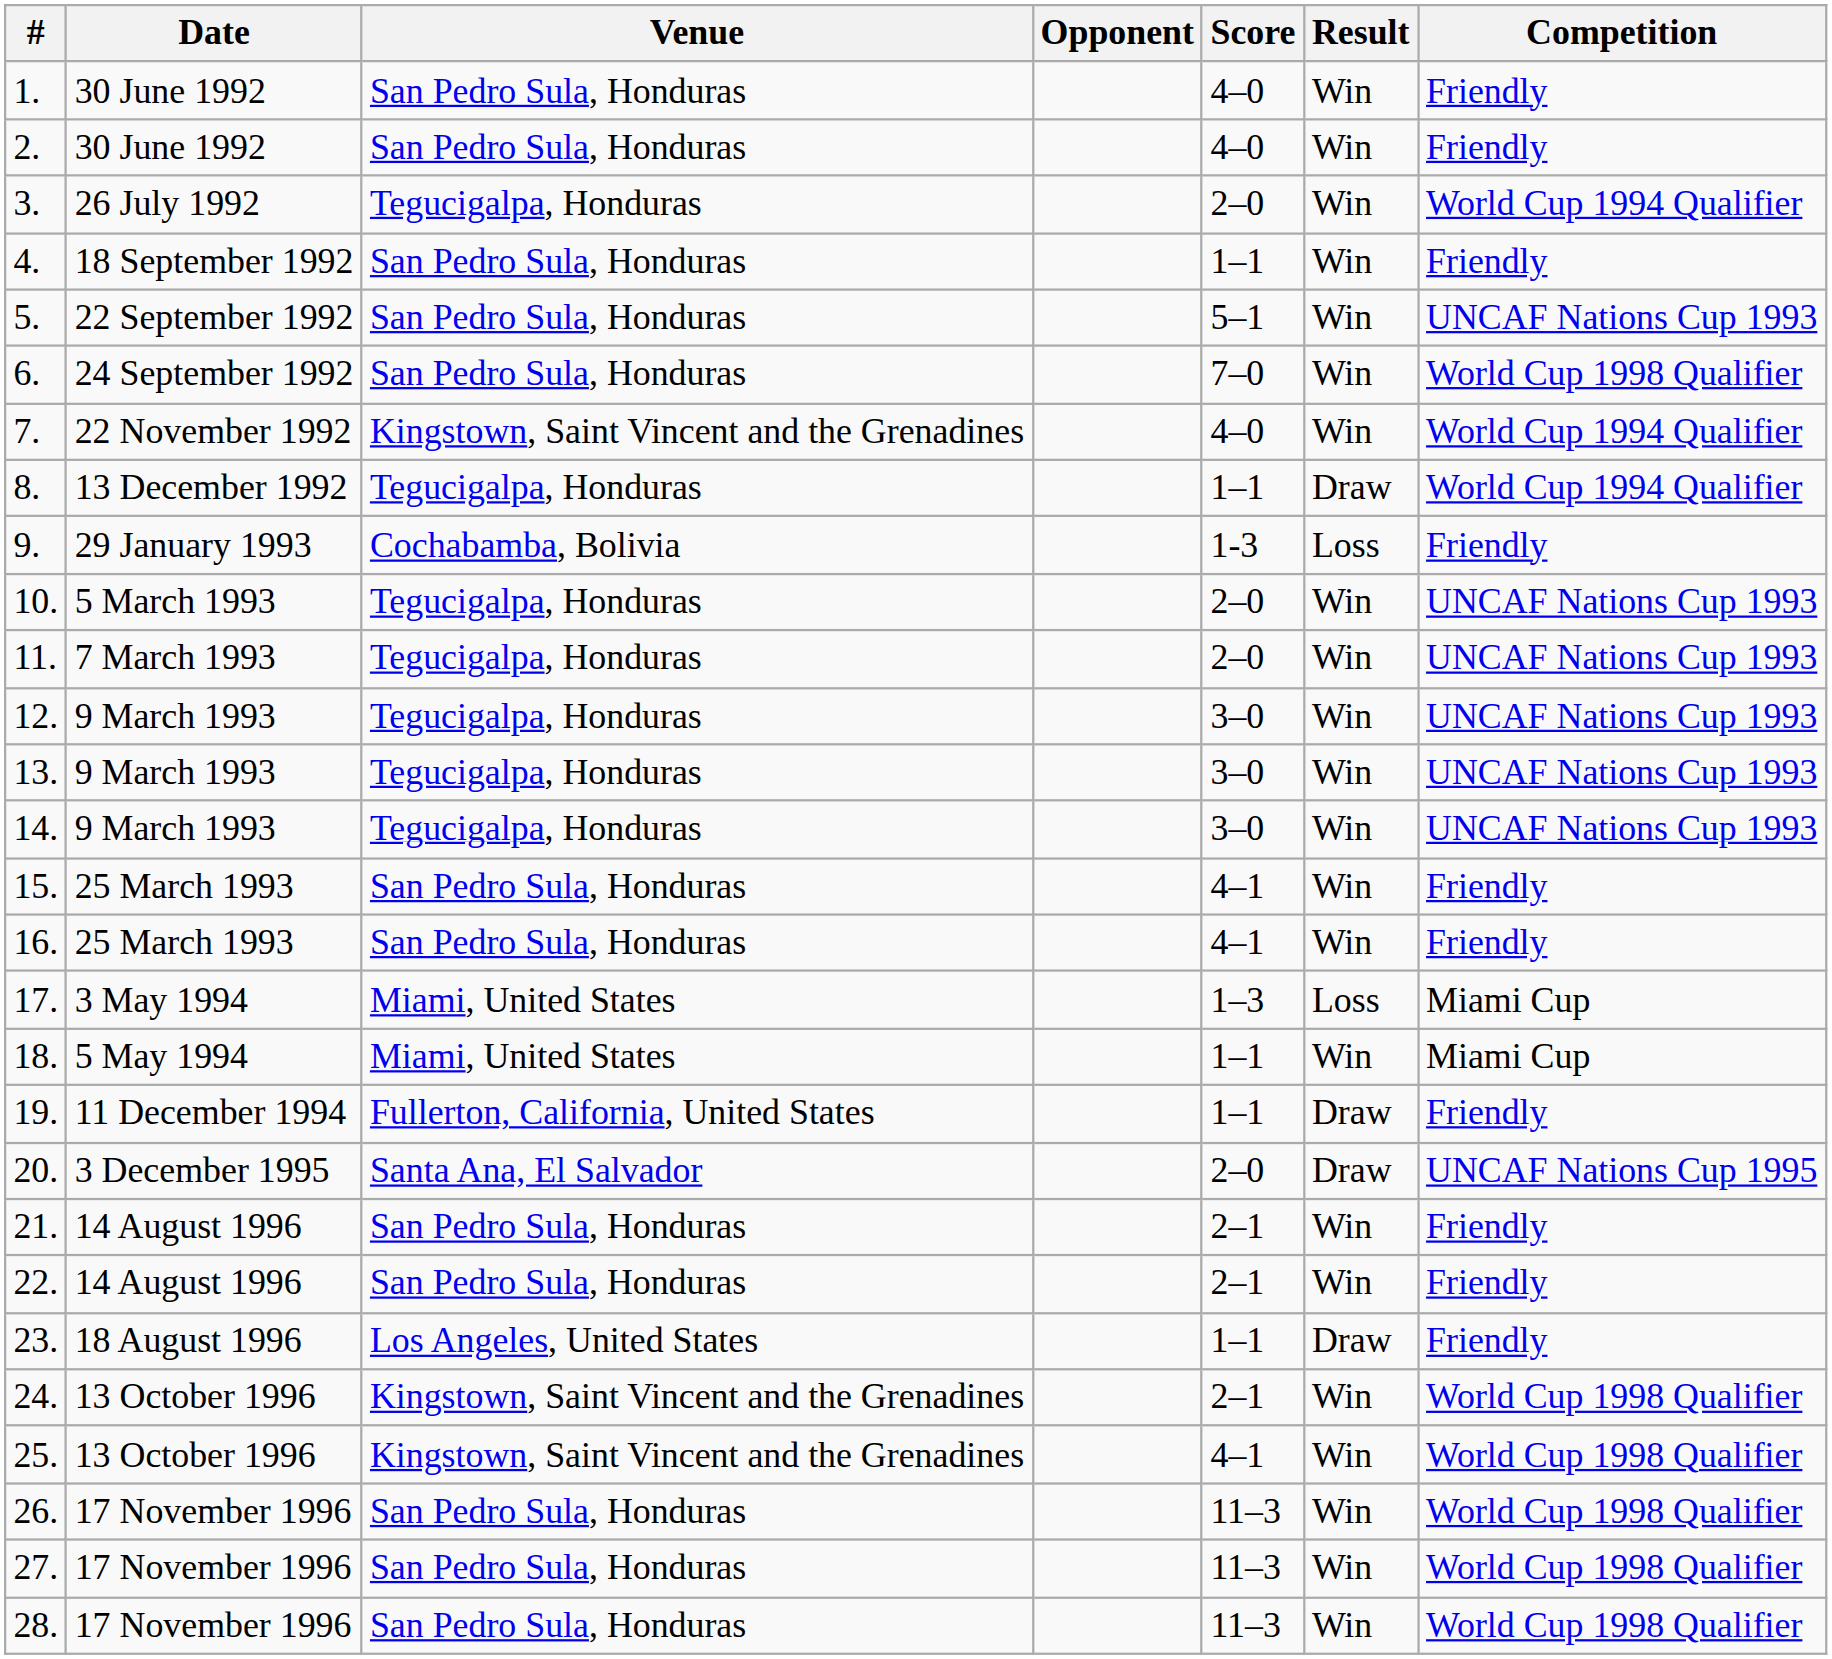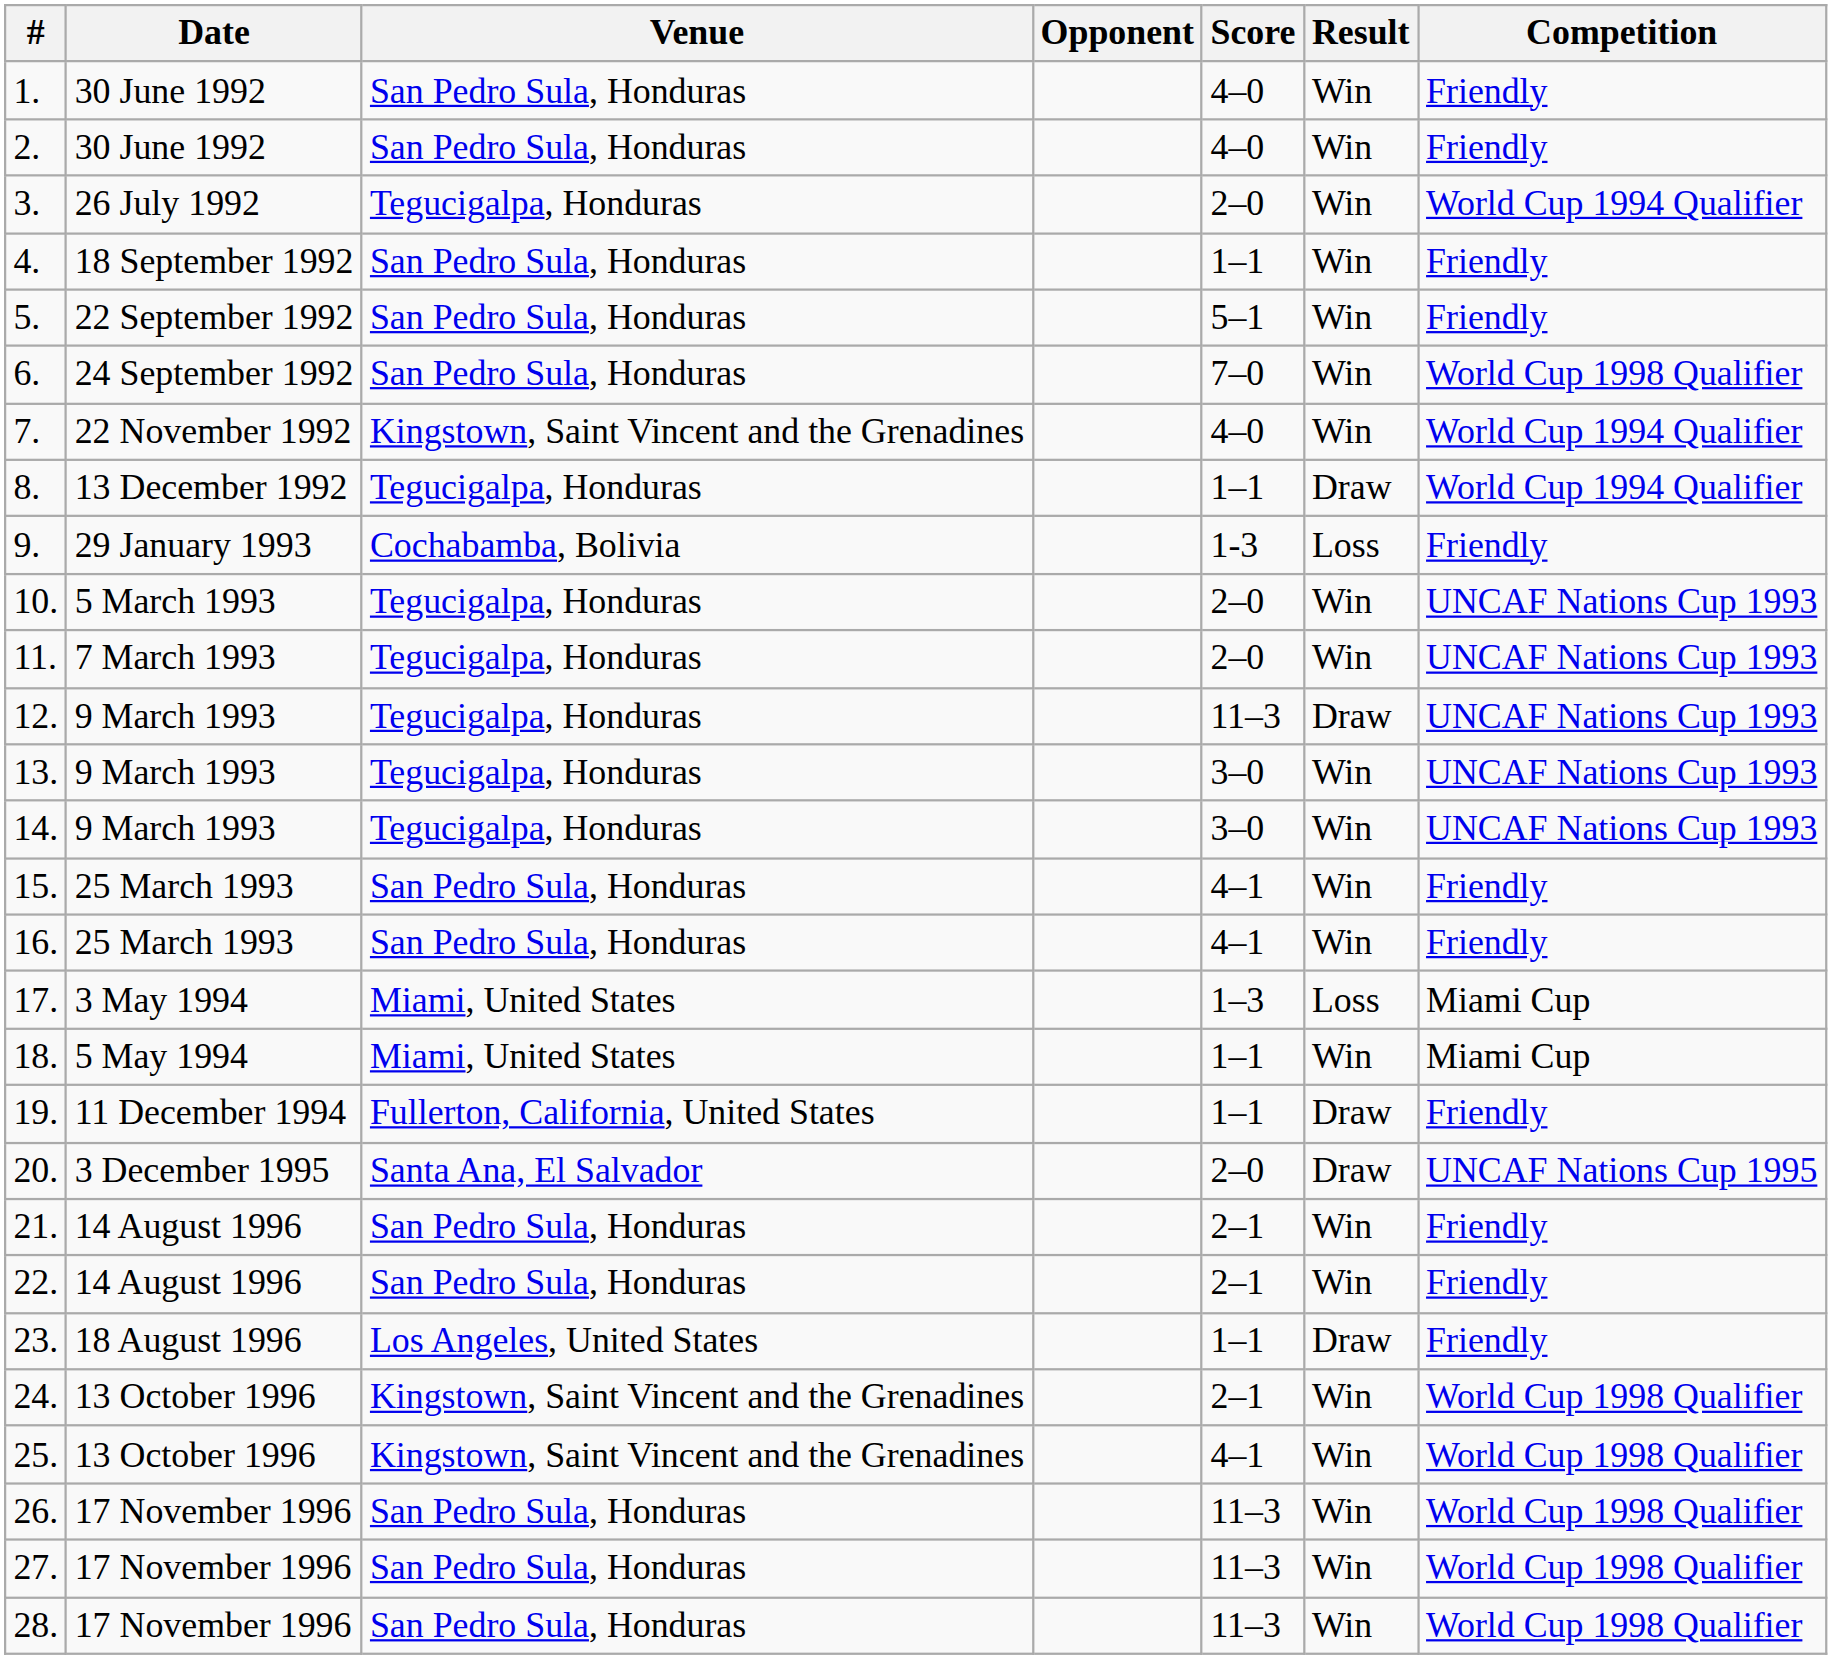5. | Competition: UNCAF Nations Cup 1993 -> Friendly
12. | Score: 3–0 -> 11–3
12. | Result: Win -> Draw
